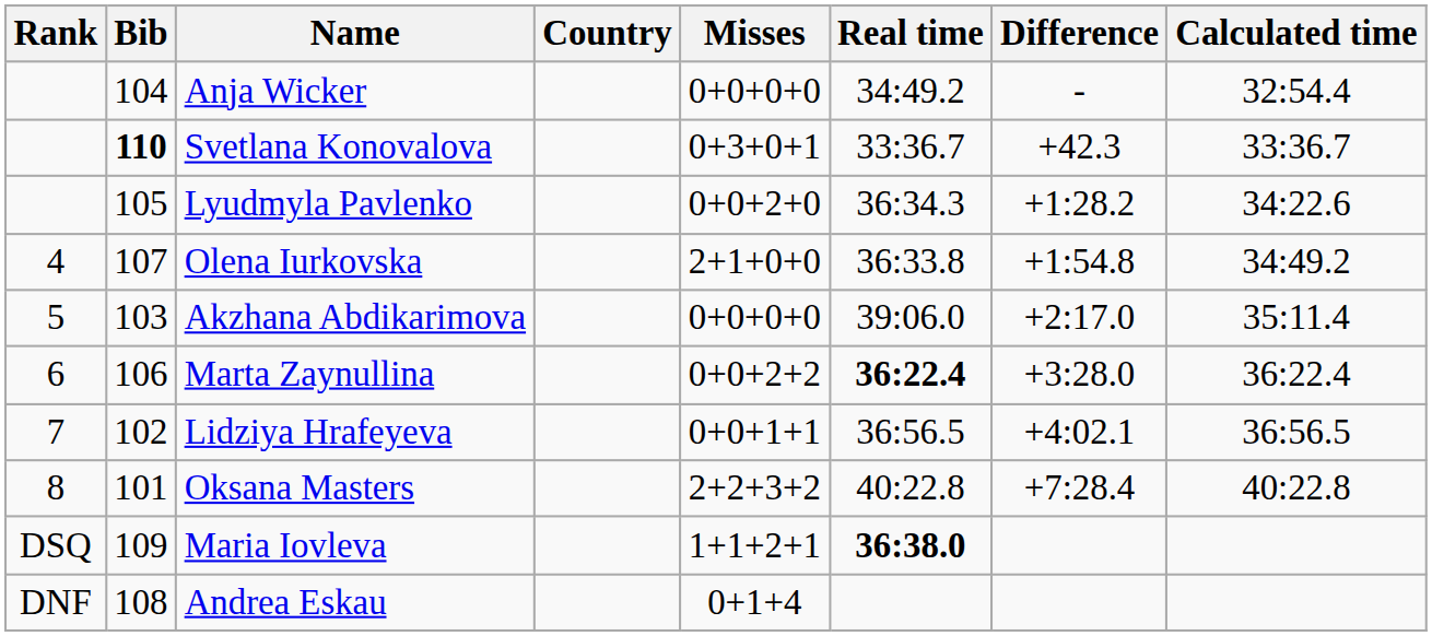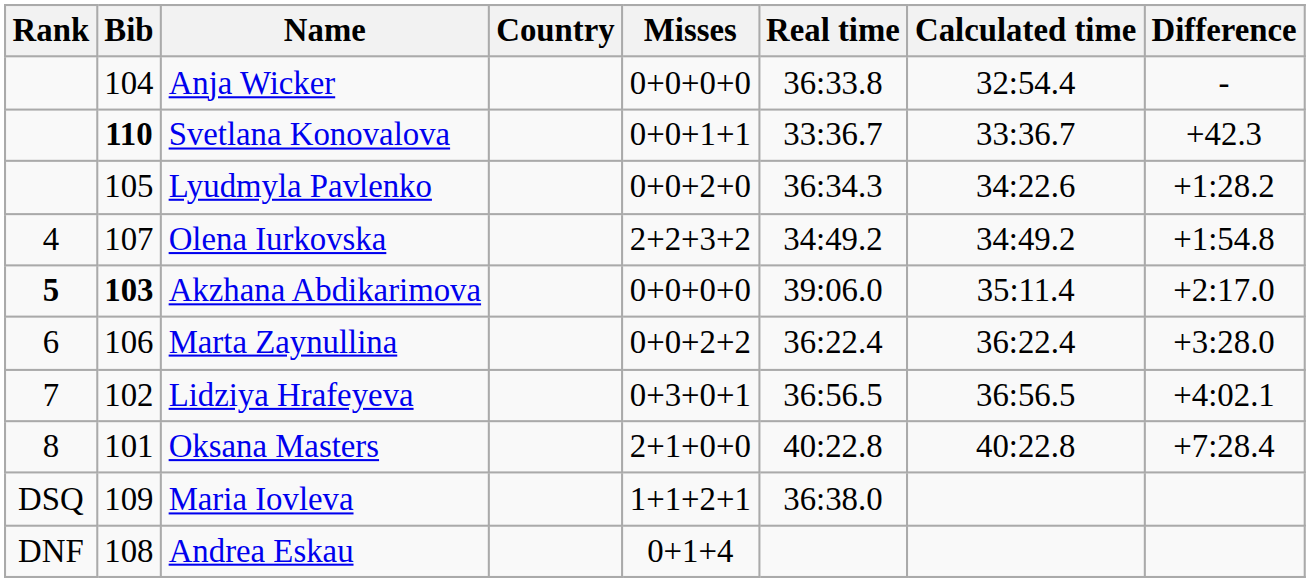columns swapped: Calculated time <-> Difference
Anja Wicker | Real time: 34:49.2 -> 36:33.8
Svetlana Konovalova | Misses: 0+3+0+1 -> 0+0+1+1
Olena Iurkovska | Misses: 2+1+0+0 -> 2+2+3+2
Olena Iurkovska | Real time: 36:33.8 -> 34:49.2
Akzhana Abdikarimova | Rank: normal -> bold
Akzhana Abdikarimova | Bib: normal -> bold
Marta Zaynullina | Real time: bold -> normal
Lidziya Hrafeyeva | Misses: 0+0+1+1 -> 0+3+0+1
Oksana Masters | Misses: 2+2+3+2 -> 2+1+0+0
Maria Iovleva | Real time: bold -> normal
